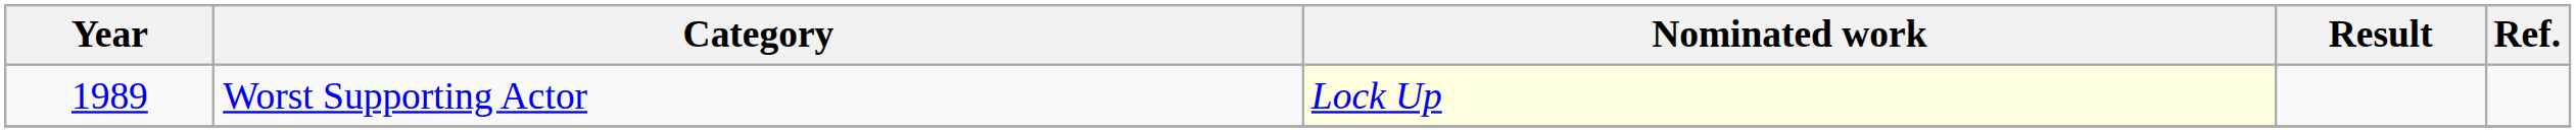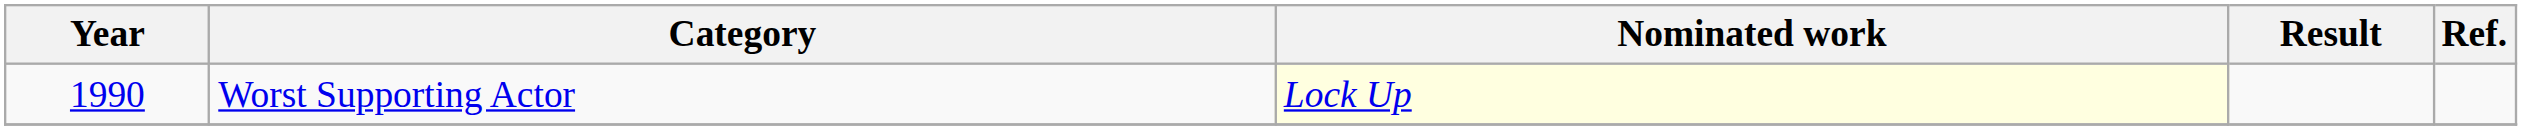Worst Supporting Actor | Year: 1989 -> 1990
